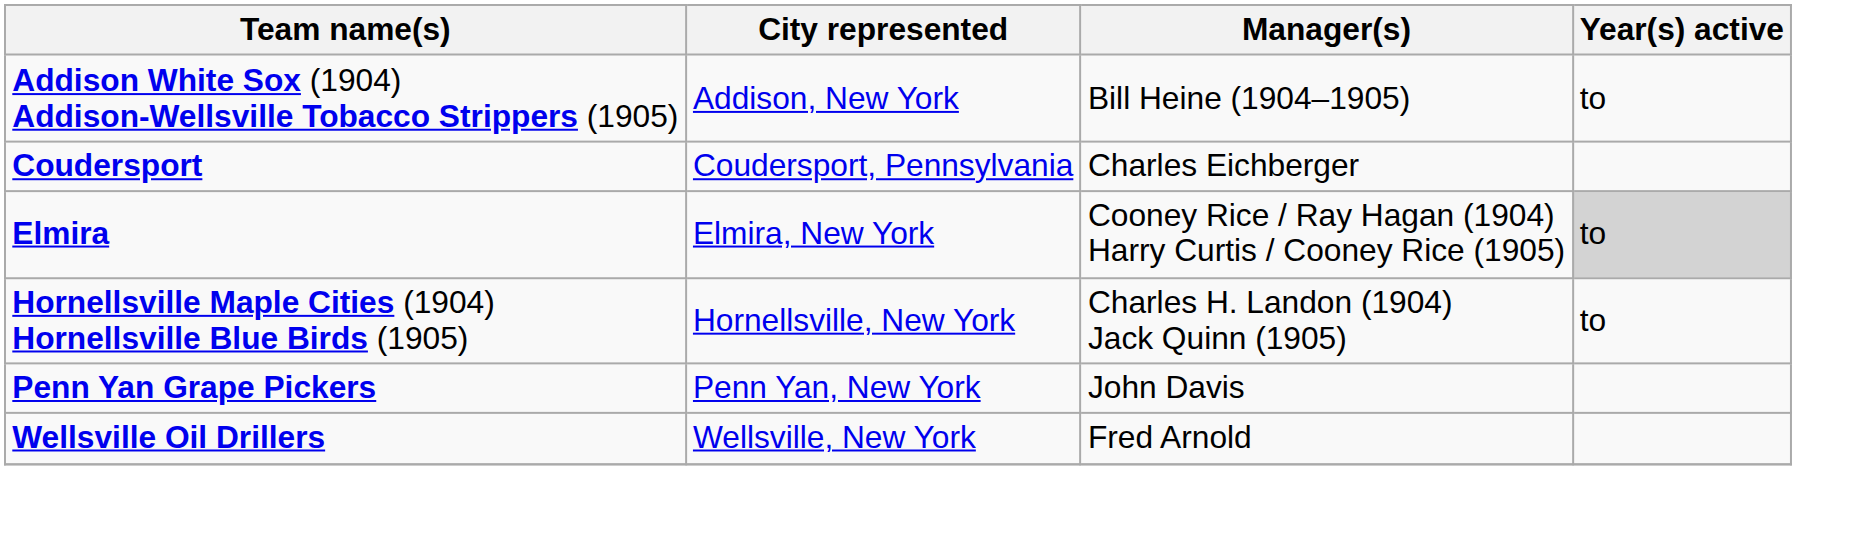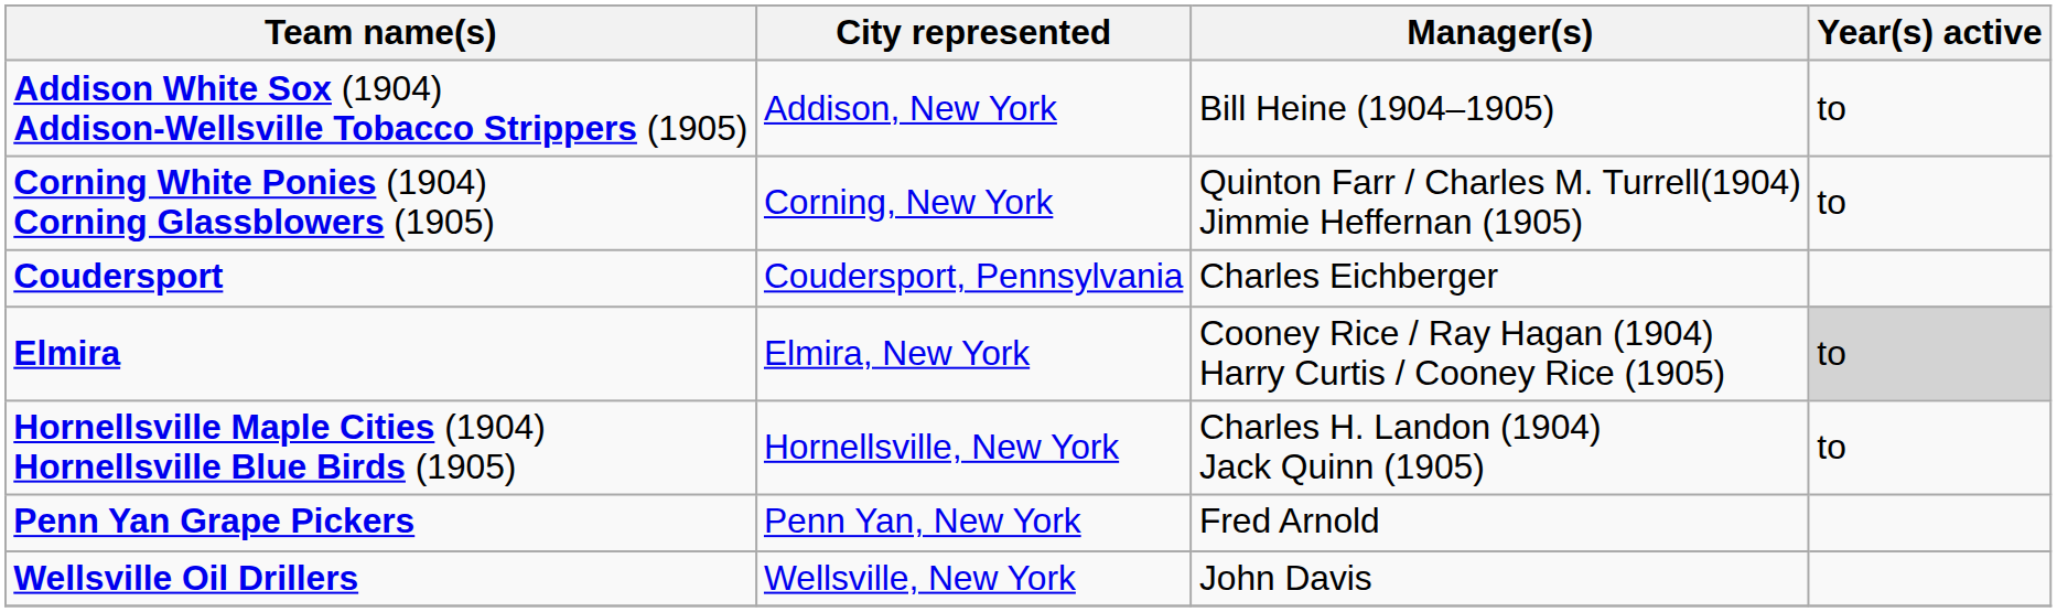+ row: Corning White Ponies (1904) Corning Glassblowers (1905) | Corning, New York | Quinton Farr / Charles M. Turrell(1904) Jimmie Heffernan (1905) | to
Penn Yan Grape Pickers | Manager(s): John Davis -> Fred Arnold
Wellsville Oil Drillers | Manager(s): Fred Arnold -> John Davis
